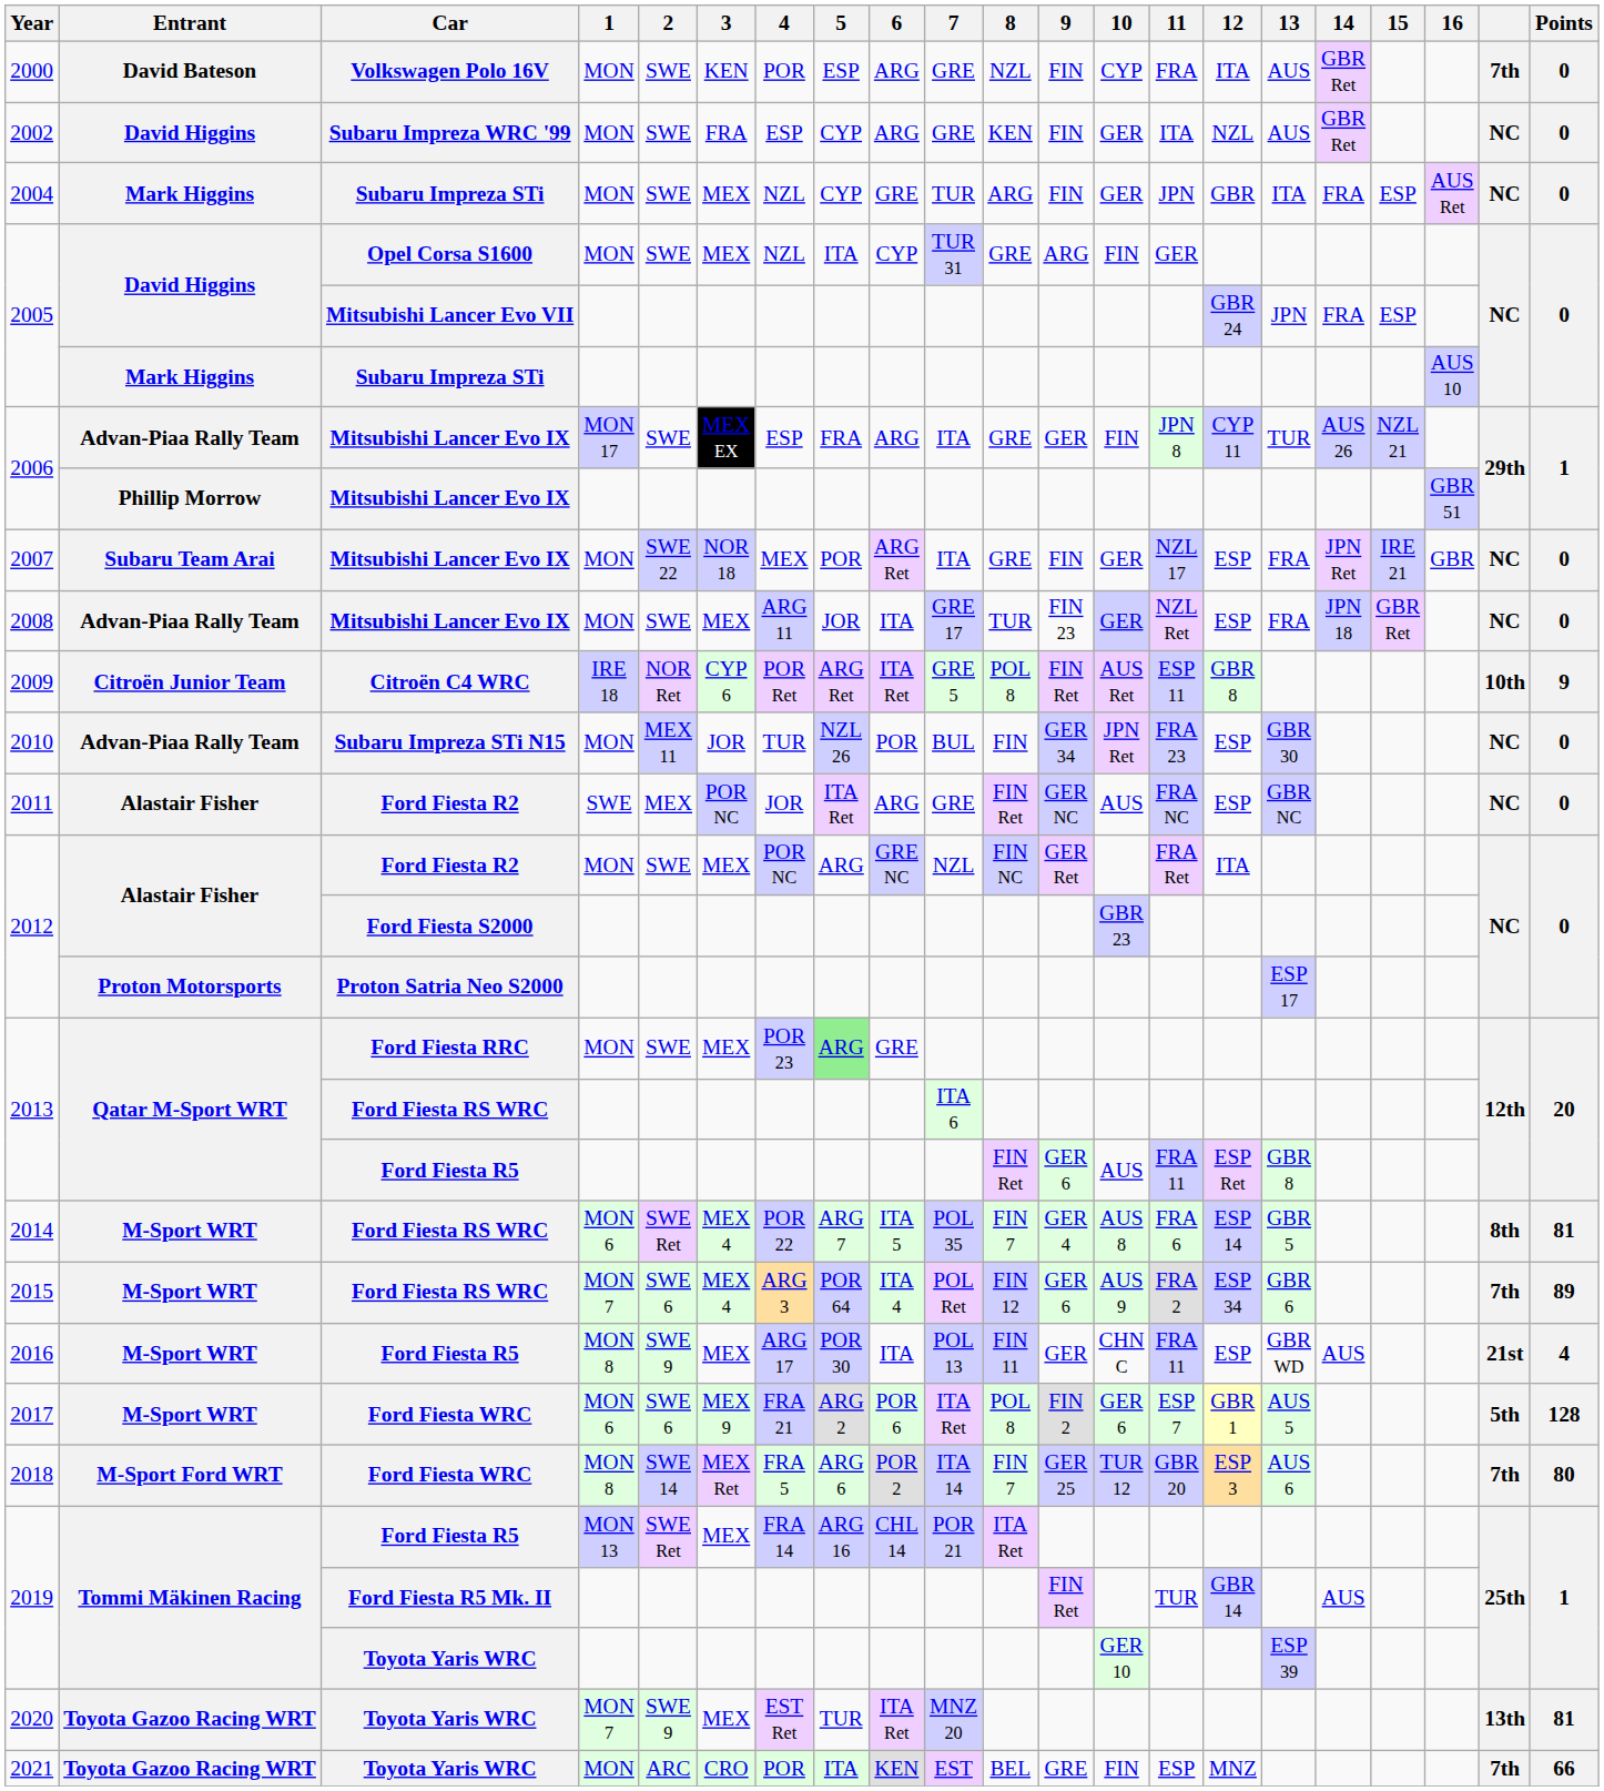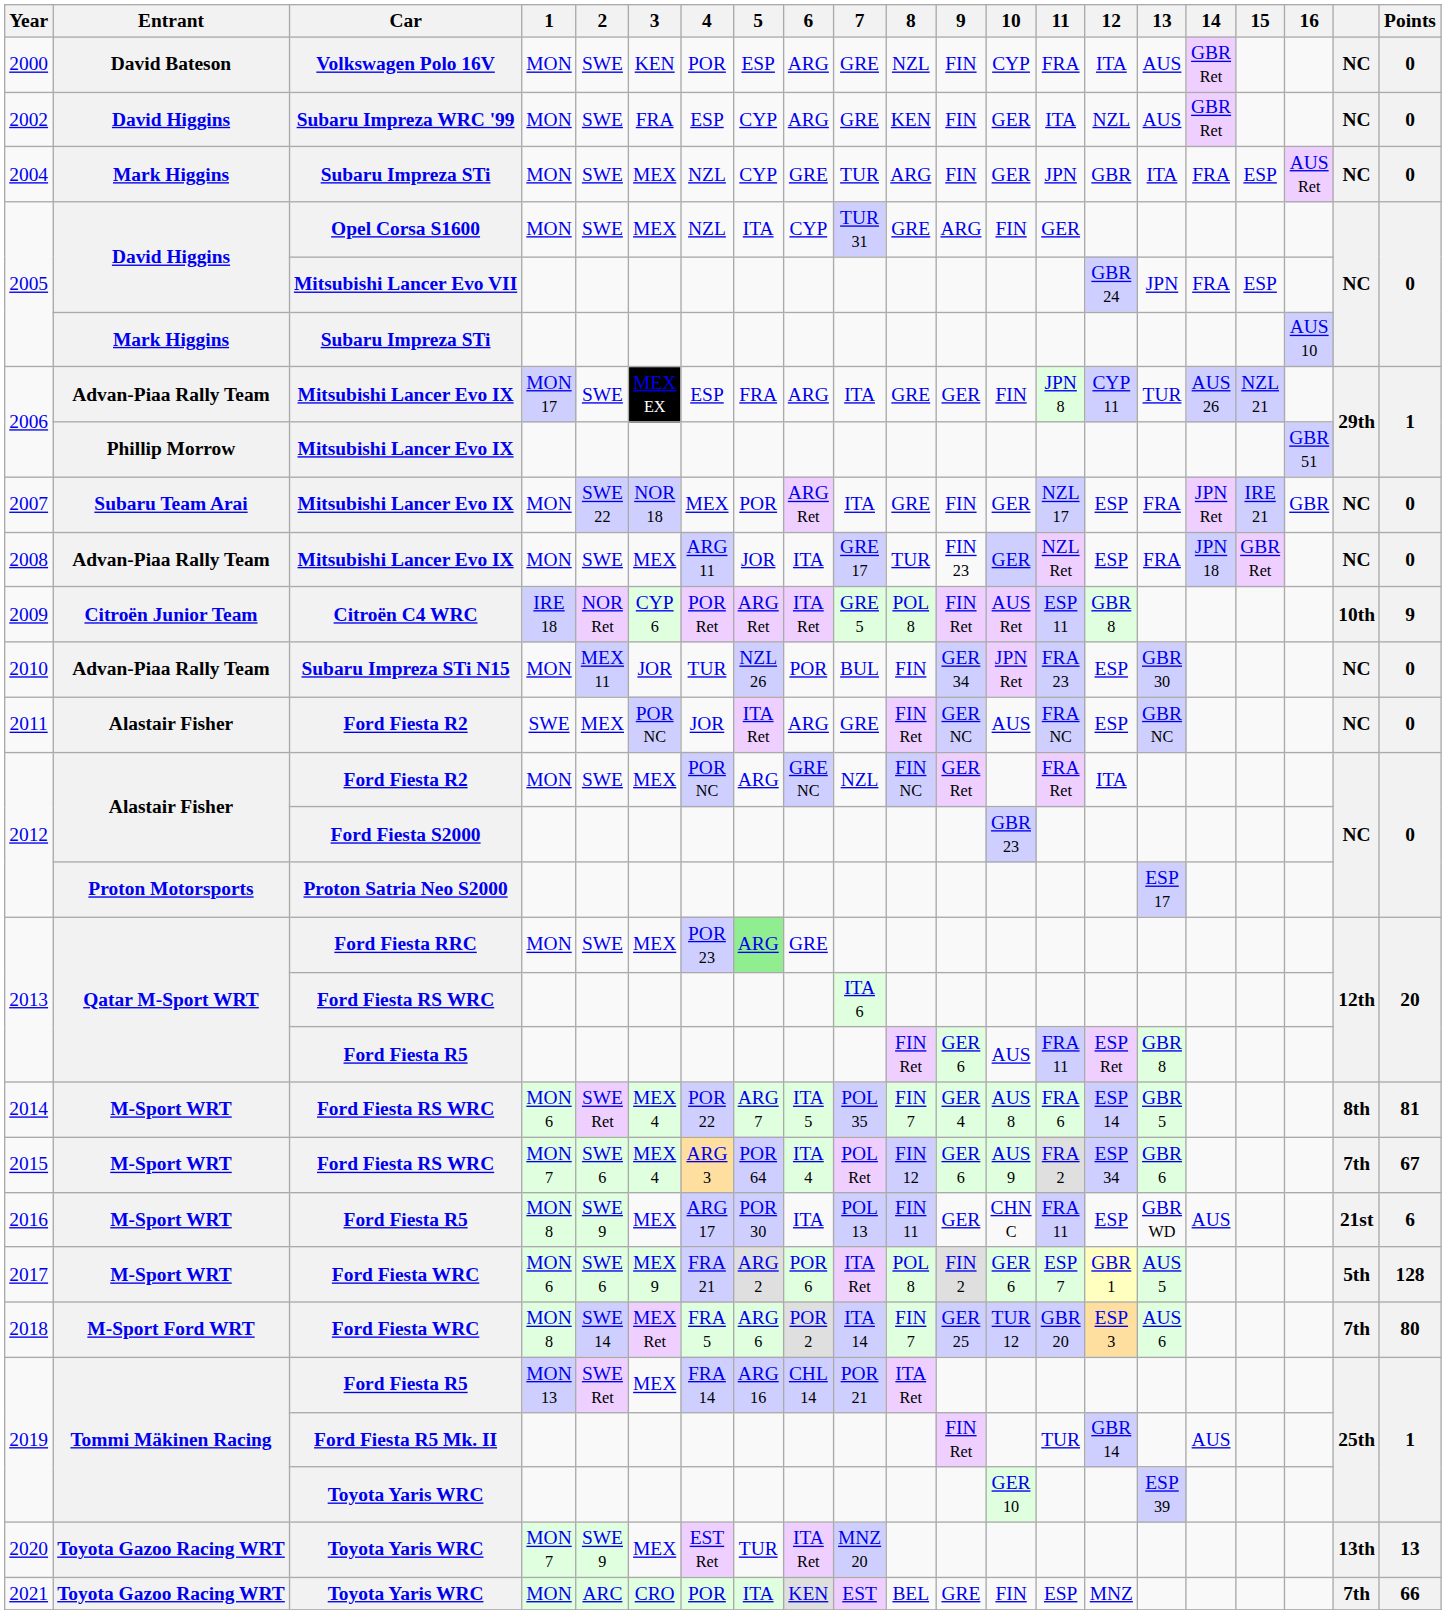2000 | column 20: 7th -> NC
2015 | Points: 89 -> 67
2016 | Points: 4 -> 6
2020 | Points: 81 -> 13
